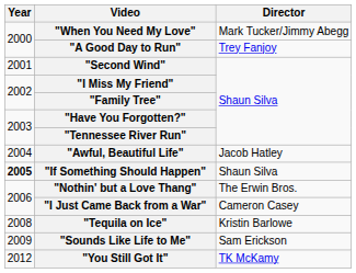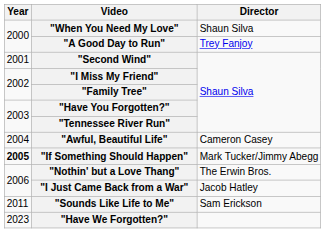"When You Need My Love" | Director: Mark Tucker/Jimmy Abegg -> Shaun Silva
"Awful, Beautiful Life" | Director: Jacob Hatley -> Cameron Casey
"If Something Should Happen" | Director: Shaun Silva -> Mark Tucker/Jimmy Abegg
"I Just Came Back from a War" | Director: Cameron Casey -> Jacob Hatley
- row: 2008 | "Tequila on Ice" | Kristin Barlowe
"Sounds Like Life to Me" | Year: 2009 -> 2011
- row: 2012 | "You Still Got It" | TK McKamy
+ row: 2023 | "Have We Forgotten?"
